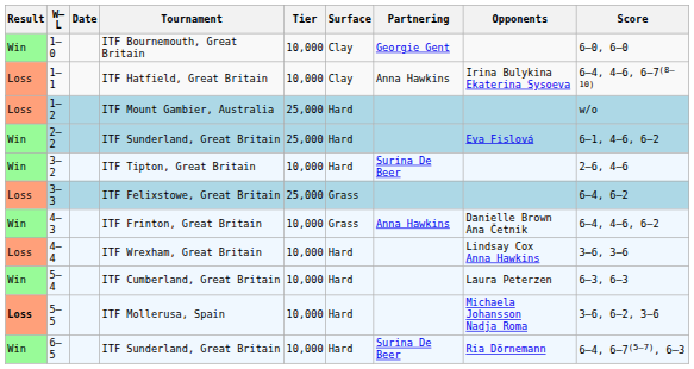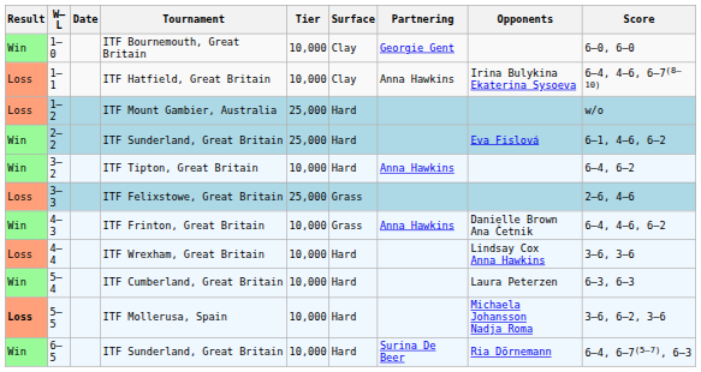ITF Tipton, Great Britain | Partnering: Surina De Beer -> Anna Hawkins
ITF Tipton, Great Britain | Score: 2–6, 4–6 -> 6–4, 6–2
ITF Felixstowe, Great Britain | Score: 6–4, 6–2 -> 2–6, 4–6
